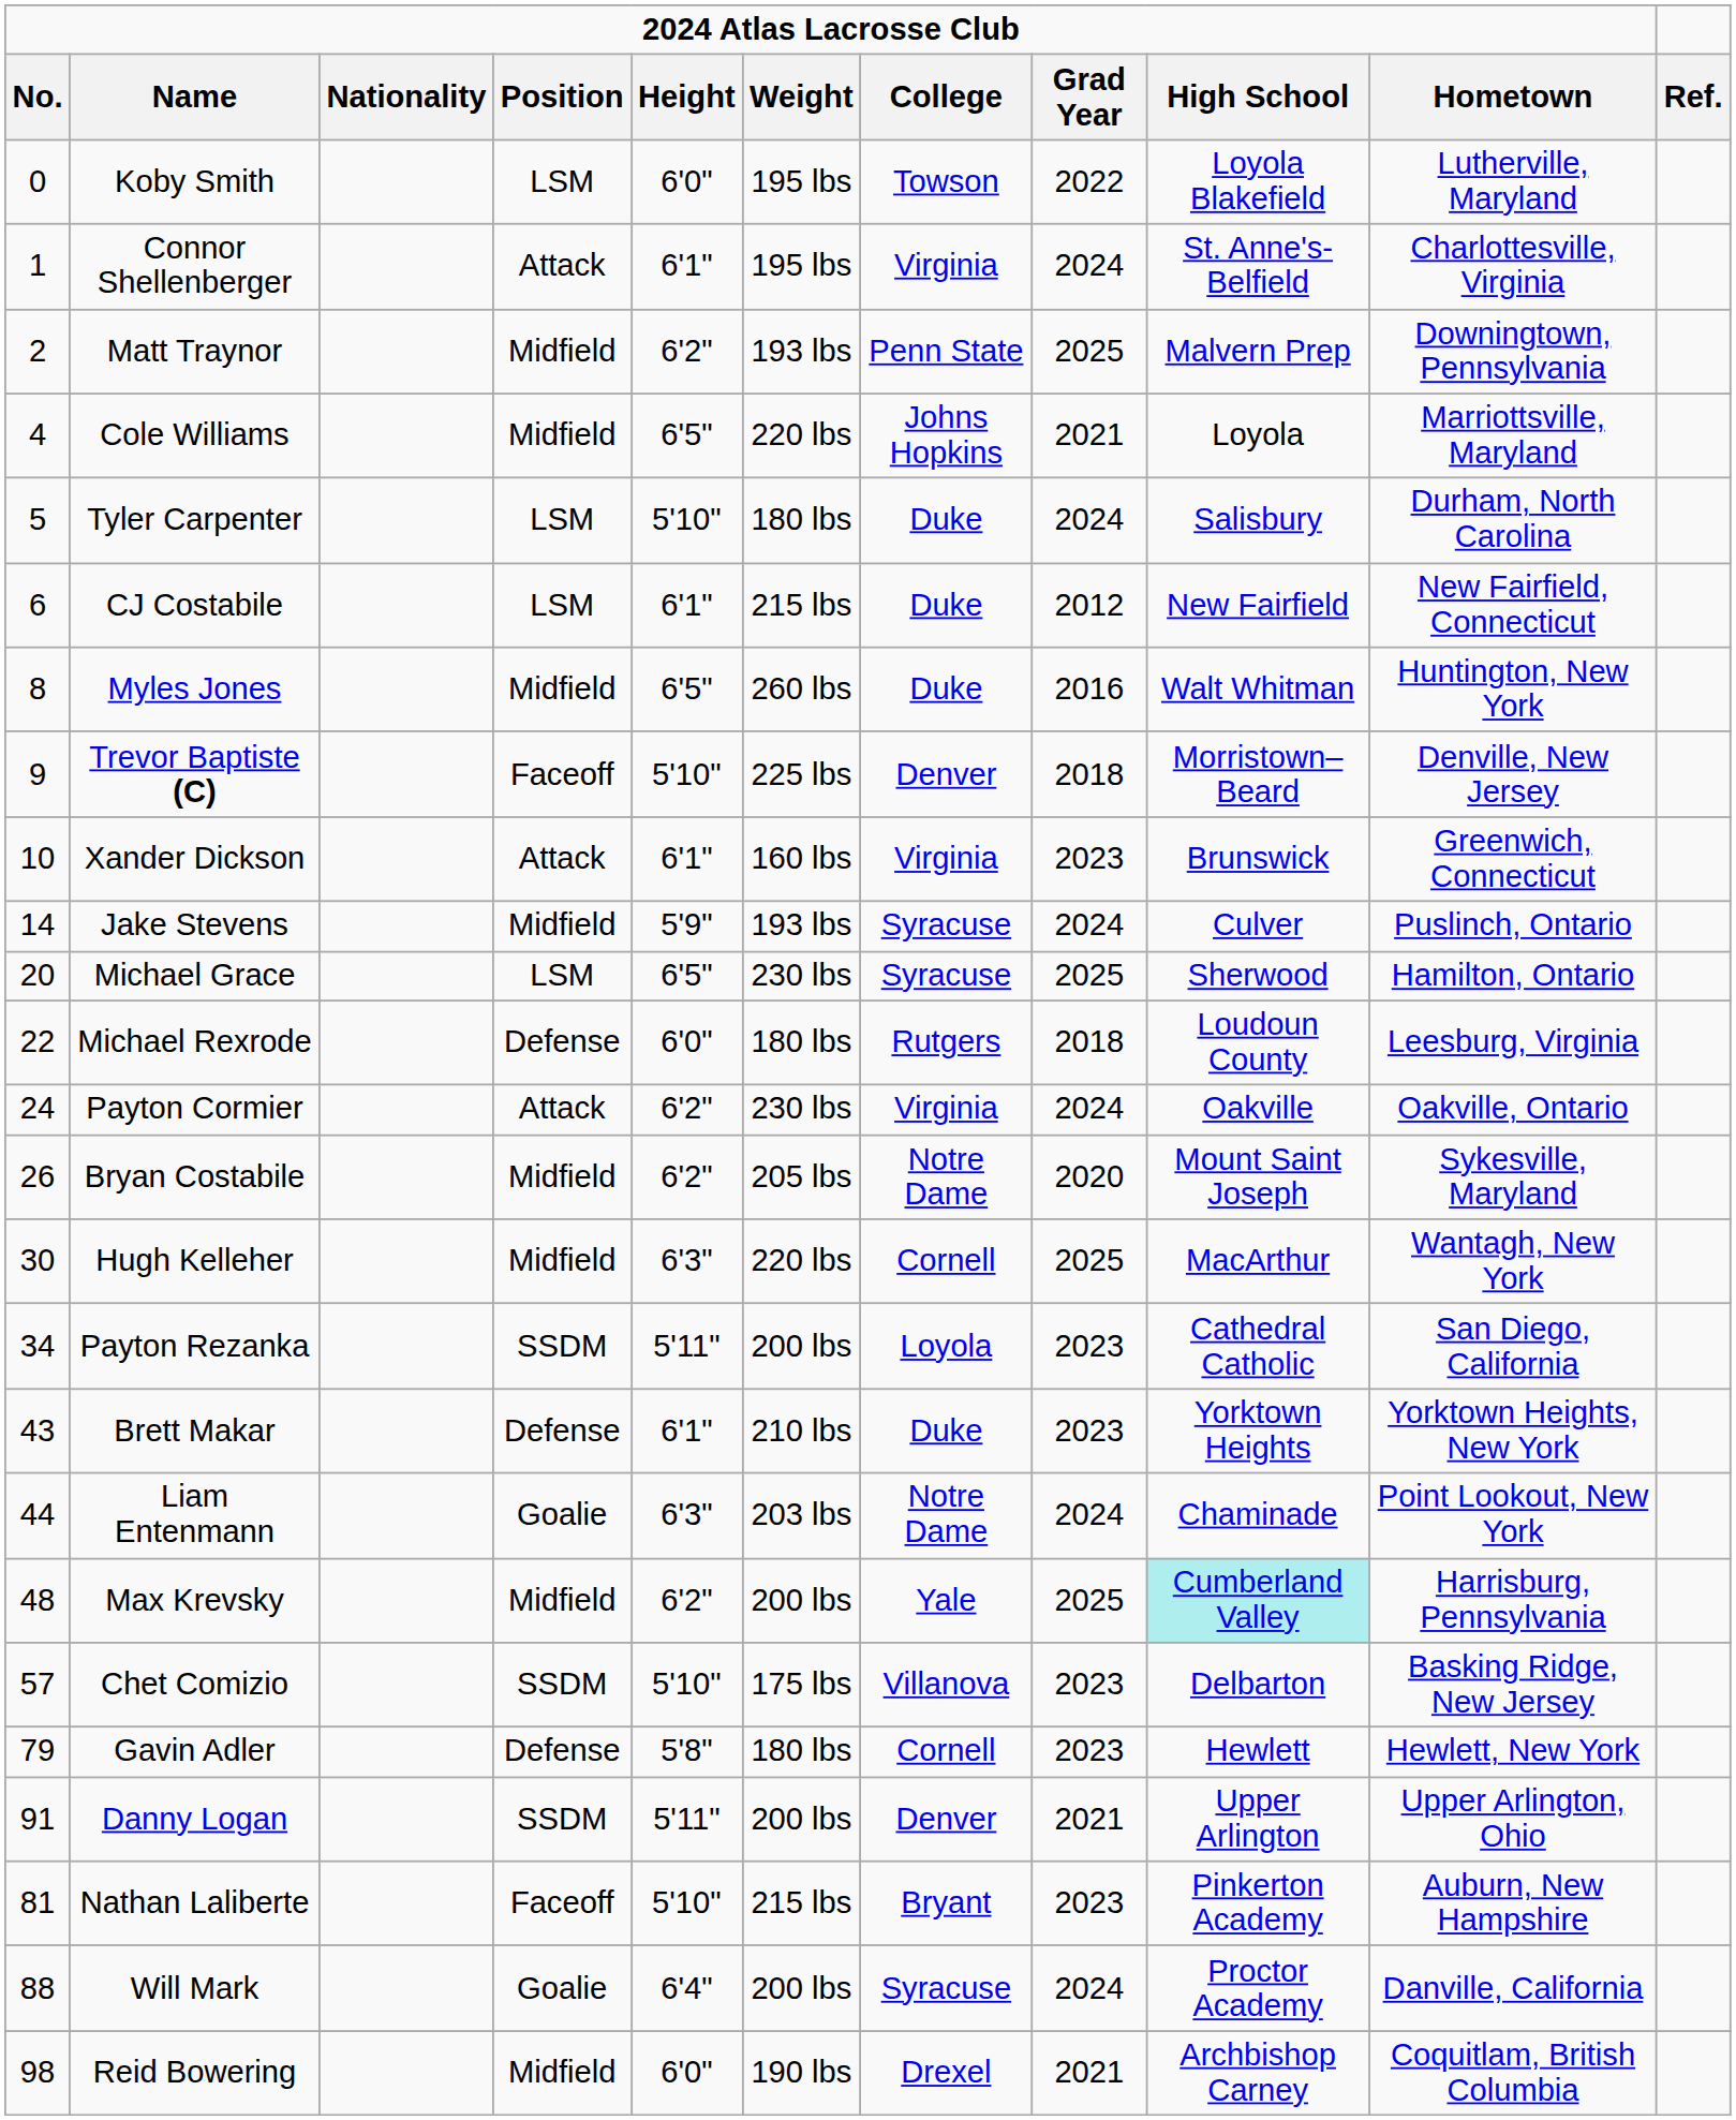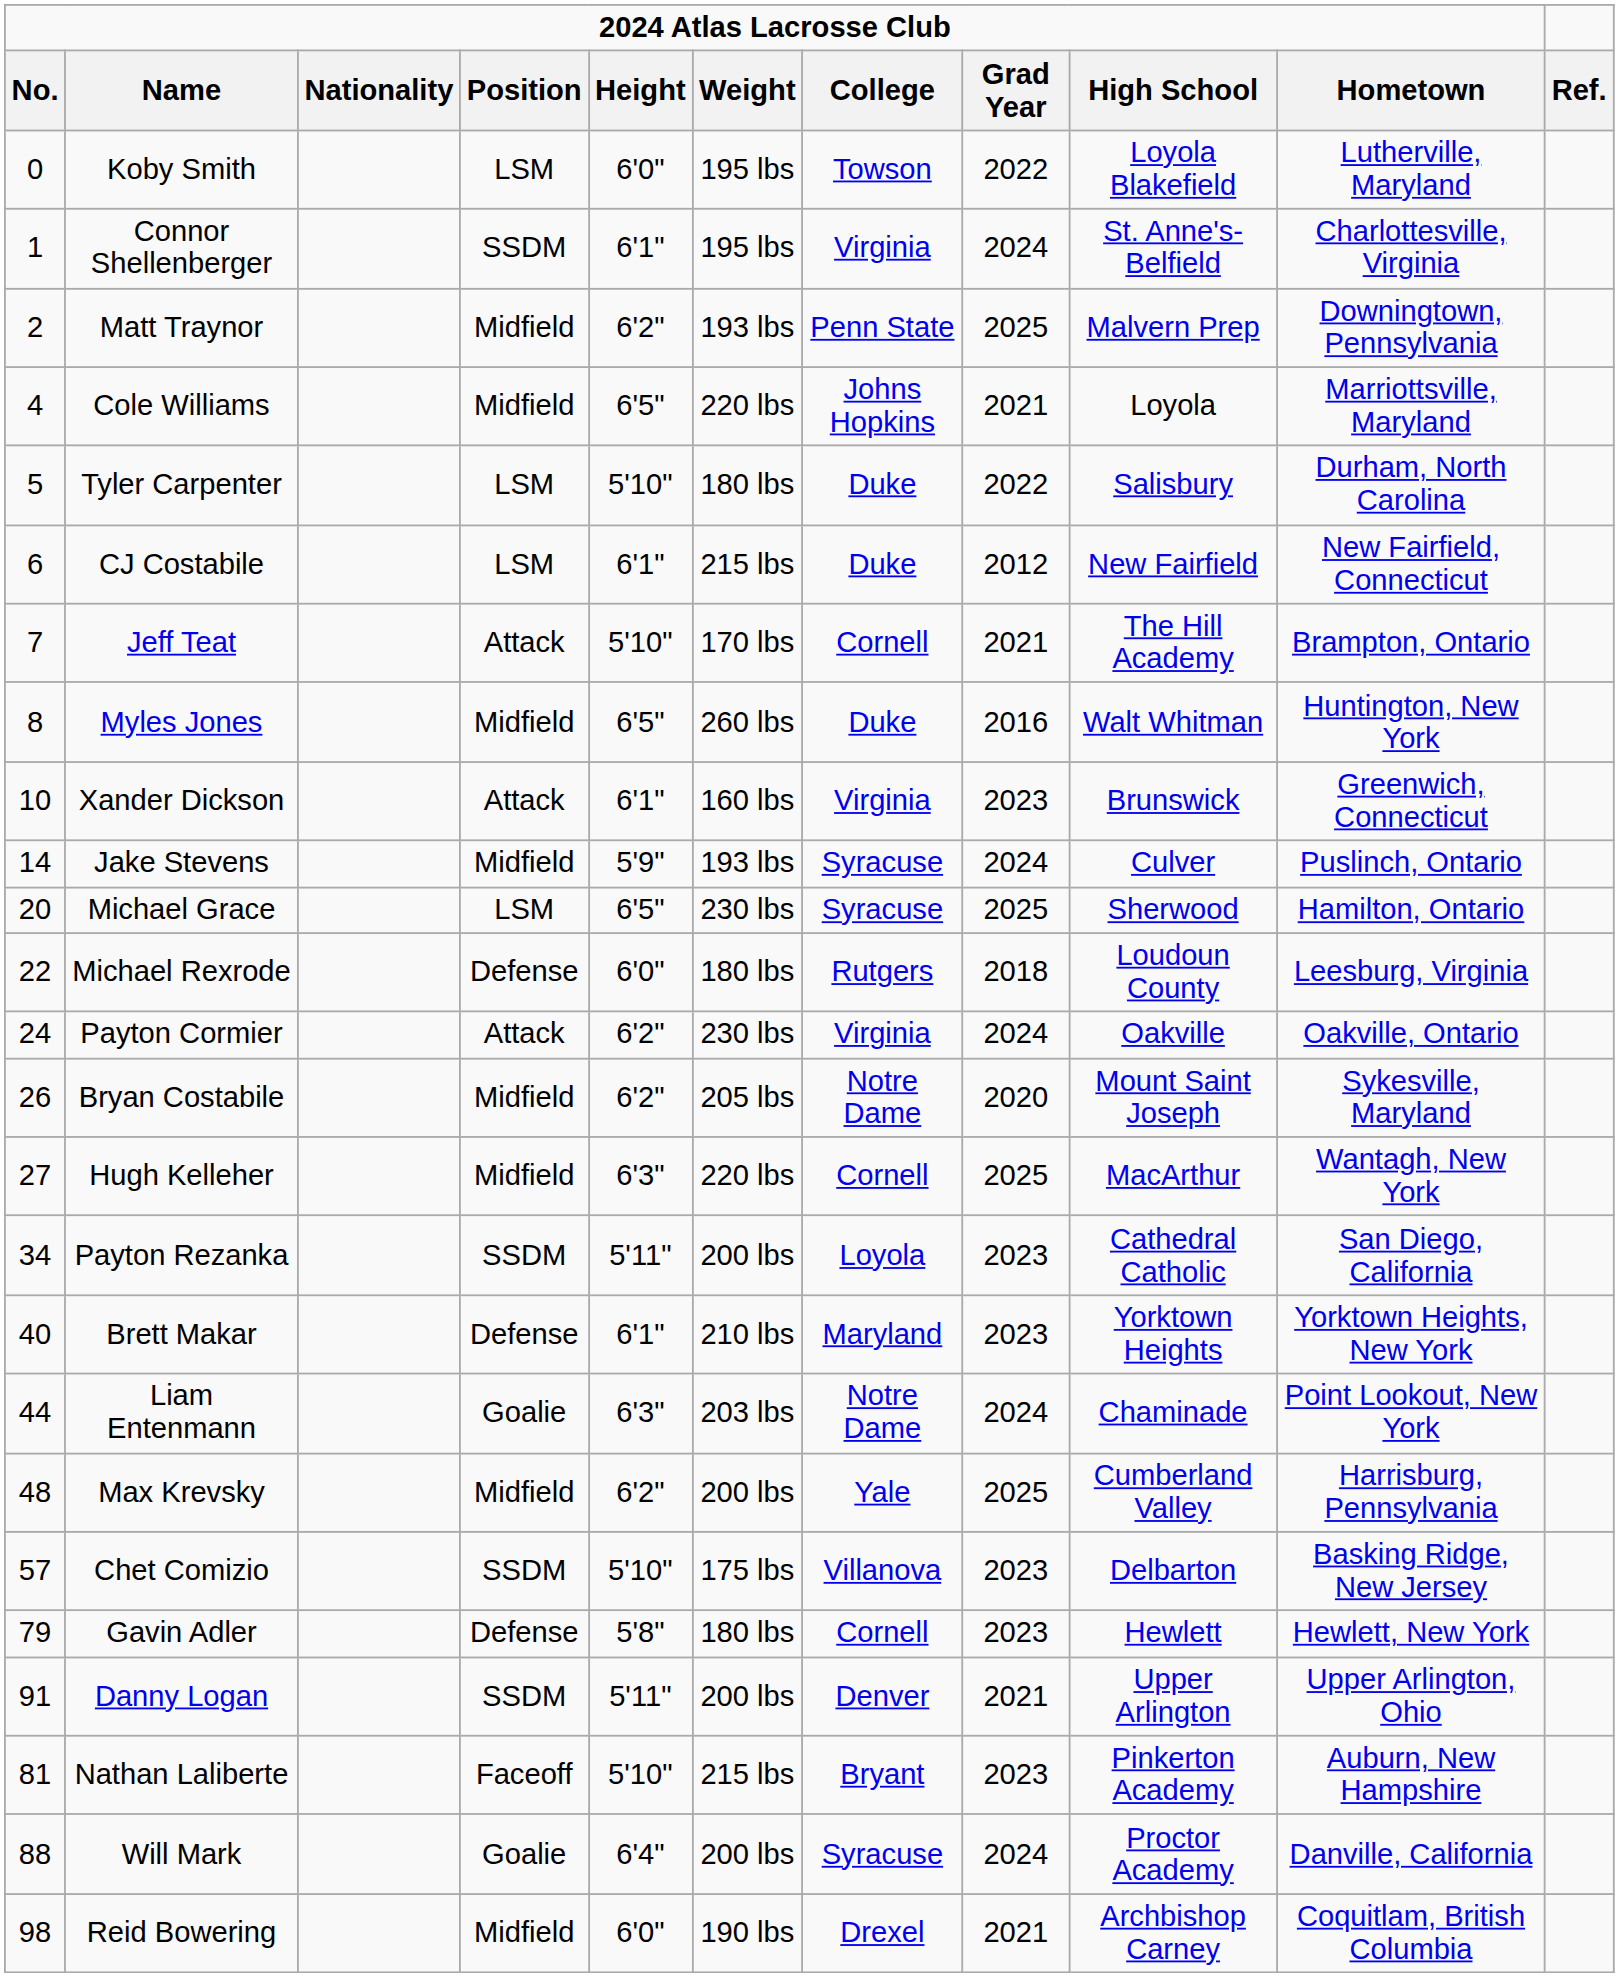Connor Shellenberger | 2024 Atlas Lacrosse Club / Position: Attack -> SSDM
Tyler Carpenter | 2024 Atlas Lacrosse Club / Grad Year: 2024 -> 2022
+ row: 7 | Jeff Teat | Attack | 5'10" | 170 lbs | Cornell | 2021 | The Hill Academy | Brampton, Ontario
- row: 9 | Trevor Baptiste (C) | Faceoff | 5'10" | 225 lbs | Denver | 2018 | Morristown–Beard | Denville, New Jersey
Hugh Kelleher | 2024 Atlas Lacrosse Club / No.: 30 -> 27
Brett Makar | 2024 Atlas Lacrosse Club / No.: 43 -> 40
Brett Makar | 2024 Atlas Lacrosse Club / College: Duke -> Maryland
Max Krevsky | 2024 Atlas Lacrosse Club / High School: paleturquoise background -> no background
